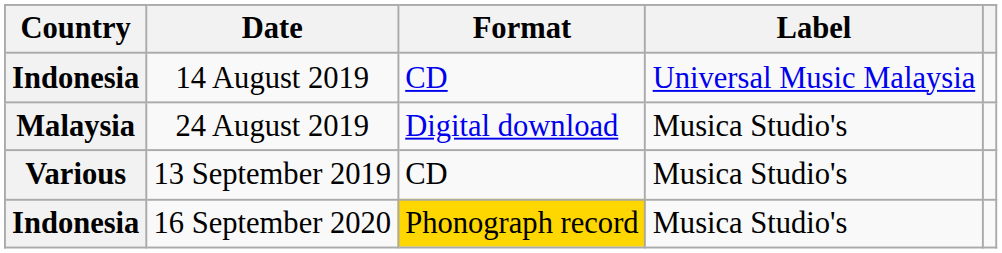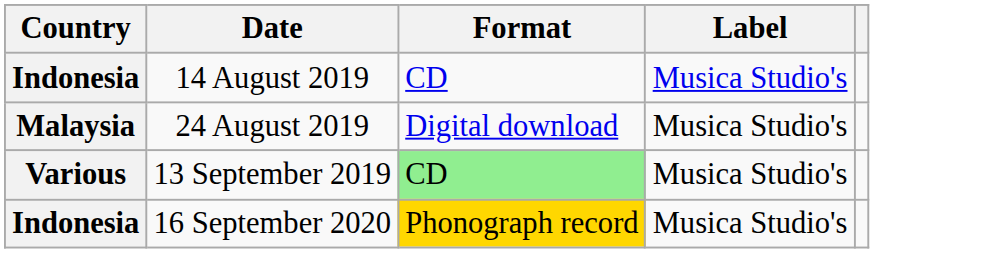14 August 2019 | Label: Universal Music Malaysia -> Musica Studio's
13 September 2019 | Format: no background -> lightgreen background
